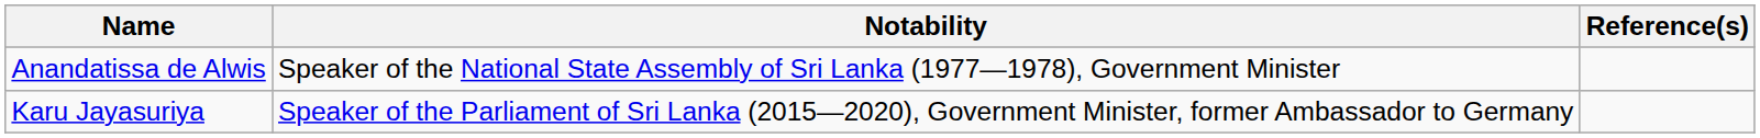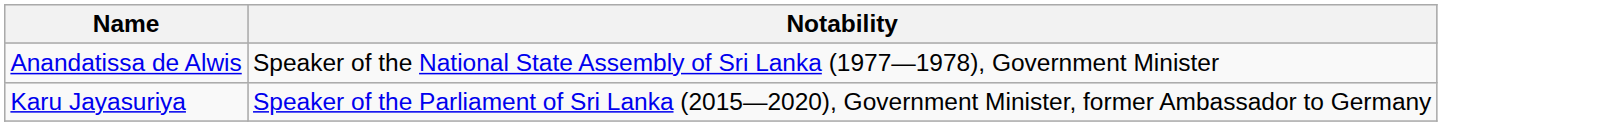- column: Reference(s)
